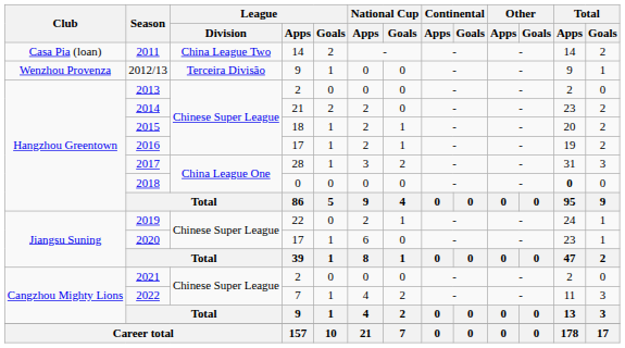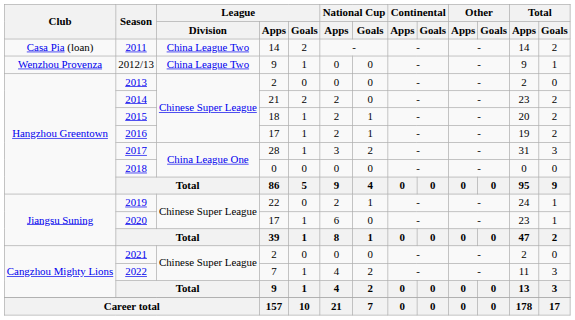2012/13 | League / Division: Terceira Divisão -> China League Two
2018 | Total / Apps: bold -> normal
